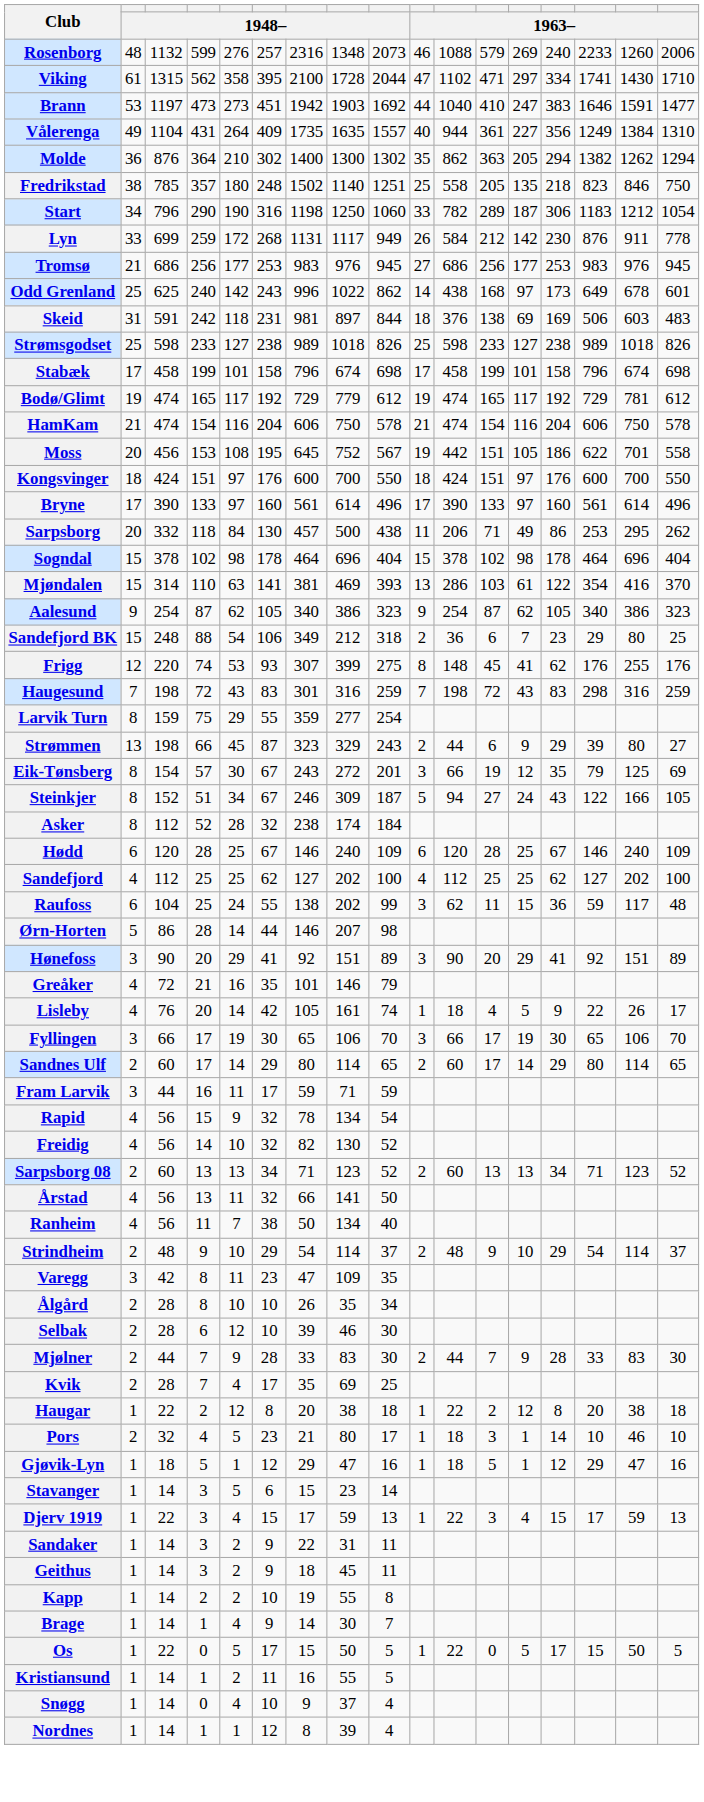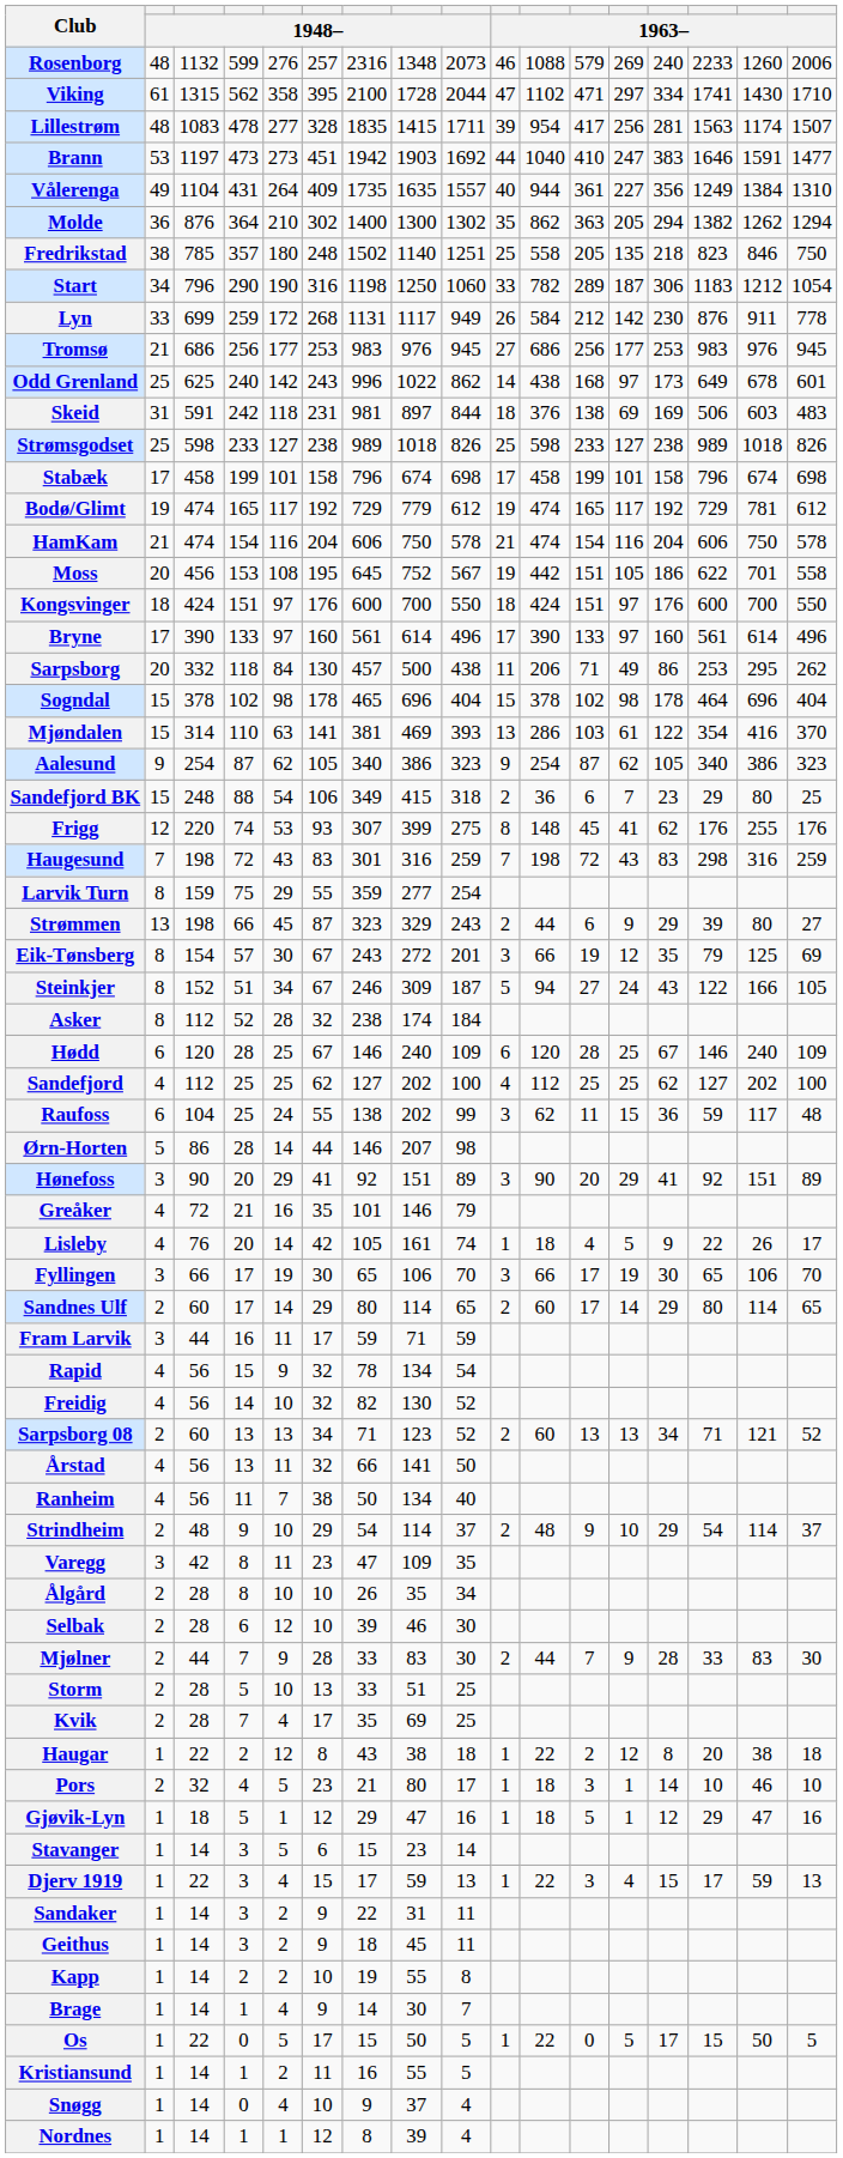+ row: Lillestrøm | 48 | 1083 | 478 | 277 | 328 | 1835 | 1415 | 1711 | 39 | 954 | 417 | 256 | 281 | 1563 | 1174 | 1507
Sogndal | column 7: 464 -> 465
Sandefjord BK | column 8: 212 -> 415
Sarpsborg 08 | column 16: 123 -> 121
+ row: Storm | 2 | 28 | 5 | 10 | 13 | 33 | 51 | 25
Haugar | column 7: 20 -> 43
